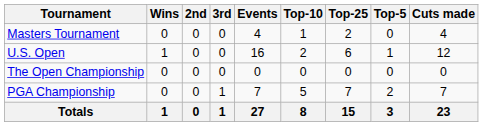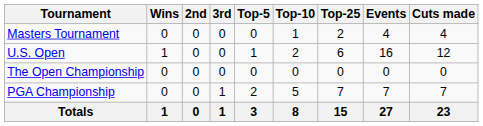columns swapped: Top-5 <-> Events
